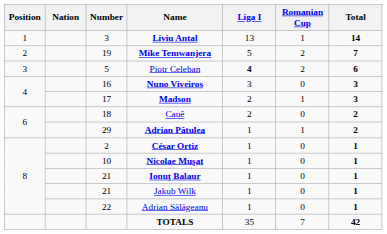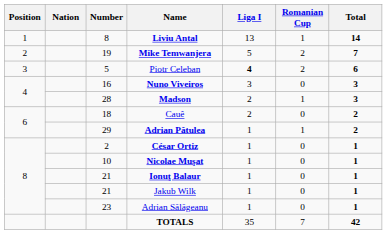Liviu Antal | Number: 3 -> 8
Madson | Number: 17 -> 28
Adrian Sălăgeanu | Number: 22 -> 23
